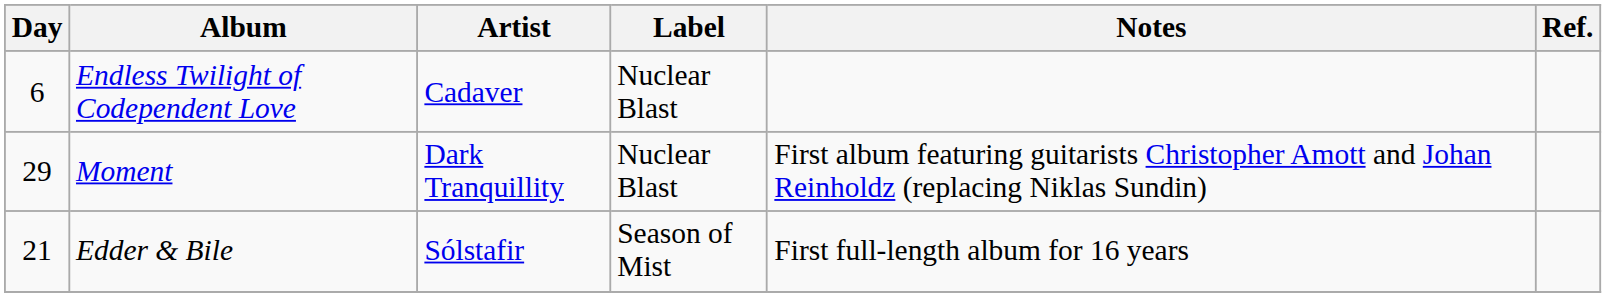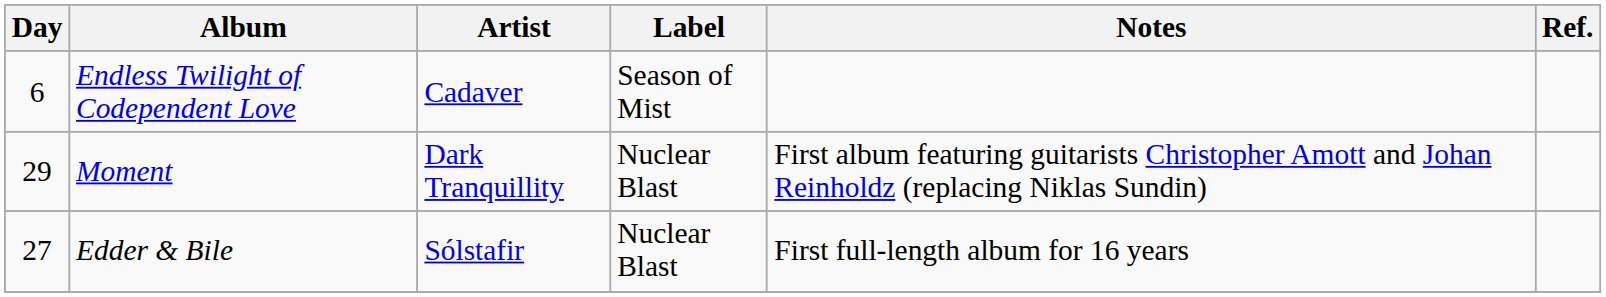Endless Twilight of Codependent Love | Label: Nuclear Blast -> Season of Mist
Edder & Bile | Day: 21 -> 27
Edder & Bile | Label: Season of Mist -> Nuclear Blast
